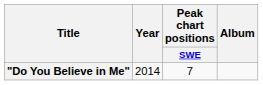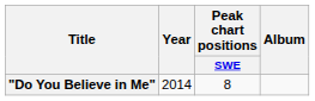"Do You Believe in Me" | Peak chart positions / SWE: 7 -> 8
